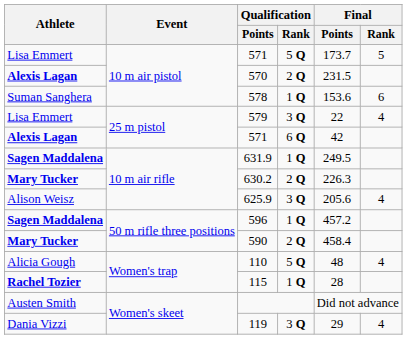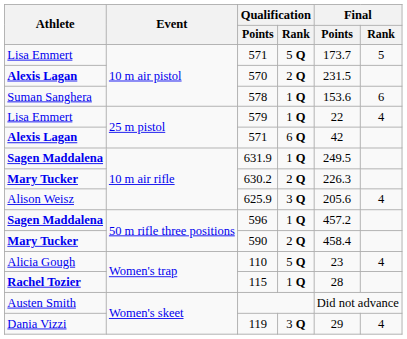579 | Qualification / Rank: 3 Q -> 1 Q
110 | Final / Points: 48 -> 23
